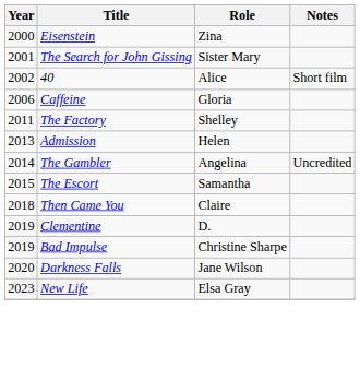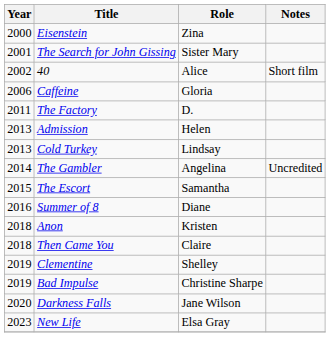The Factory | Role: Shelley -> D.
+ row: 2013 | Cold Turkey | Lindsay
+ row: 2016 | Summer of 8 | Diane
+ row: 2018 | Anon | Kristen
Clementine | Role: D. -> Shelley
